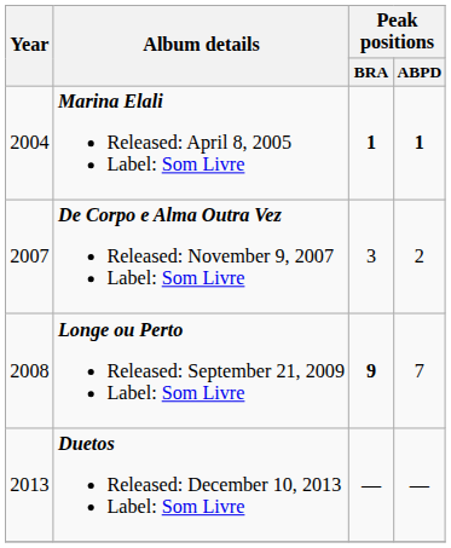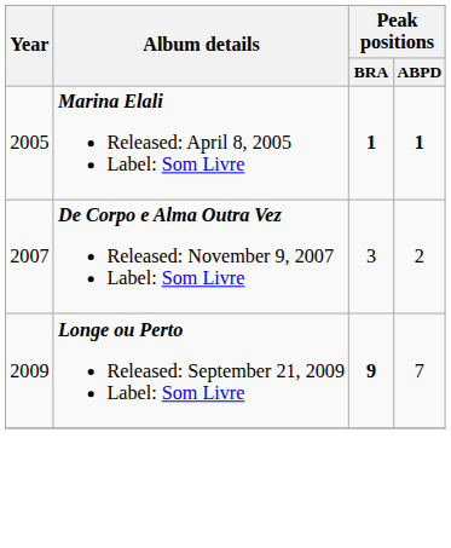Marina Elali Released: April 8, 2005 Label: Som Livre | Year: 2004 -> 2005
Longe ou Perto Released: September 21, 2009 Label: Som Livre | Year: 2008 -> 2009
- row: 2013 | Duetos Released: December 10, 2013 Label: Som Livre | — | —
